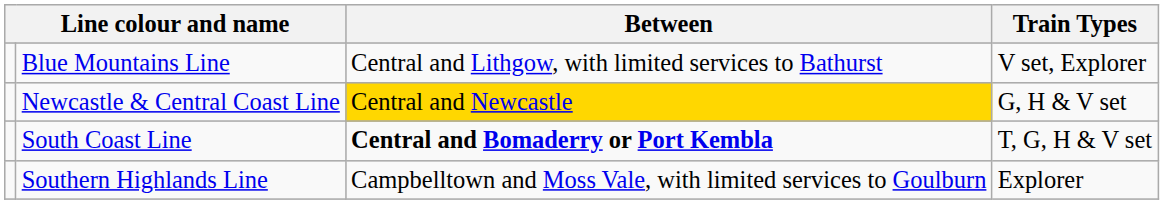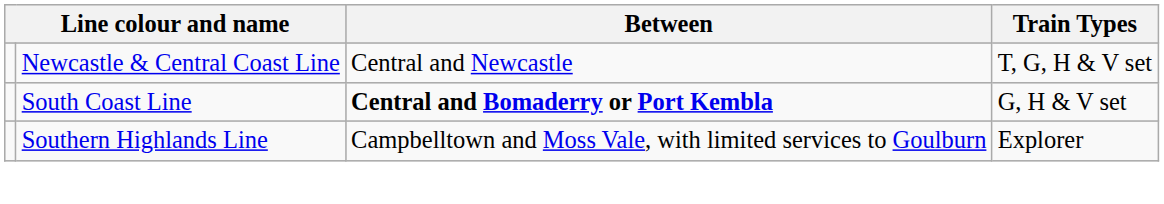- row: Blue Mountains Line | Central and Lithgow, with limited services to Bathurst | V set, Explorer
Newcastle & Central Coast Line | Between: gold background -> no background
Newcastle & Central Coast Line | Train Types: G, H & V set -> T, G, H & V set
South Coast Line | Train Types: T, G, H & V set -> G, H & V set
